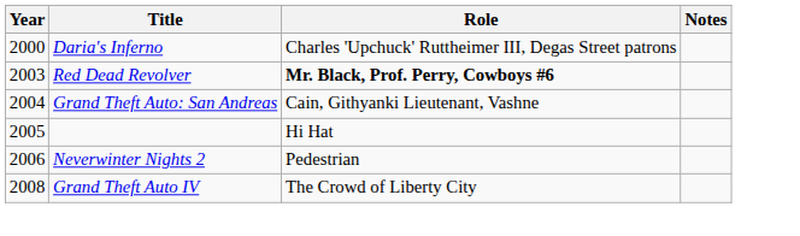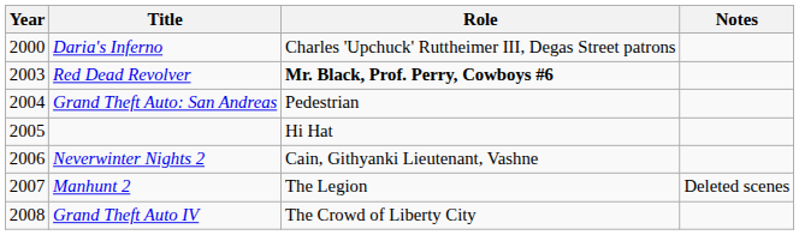Grand Theft Auto: San Andreas | Role: Cain, Githyanki Lieutenant, Vashne -> Pedestrian
Neverwinter Nights 2 | Role: Pedestrian -> Cain, Githyanki Lieutenant, Vashne
+ row: 2007 | Manhunt 2 | The Legion | Deleted scenes
